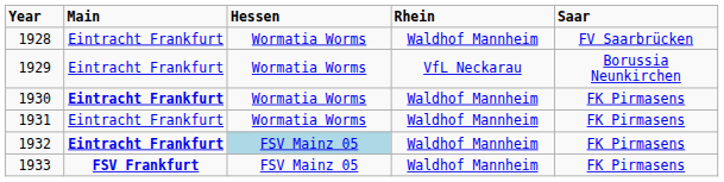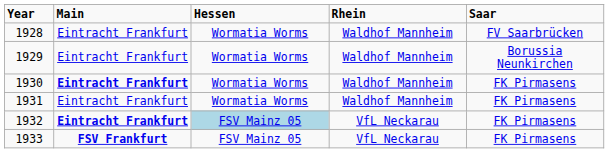1929 | Rhein: VfL Neckarau -> Waldhof Mannheim
1932 | Rhein: Waldhof Mannheim -> VfL Neckarau
1933 | Rhein: Waldhof Mannheim -> VfL Neckarau
